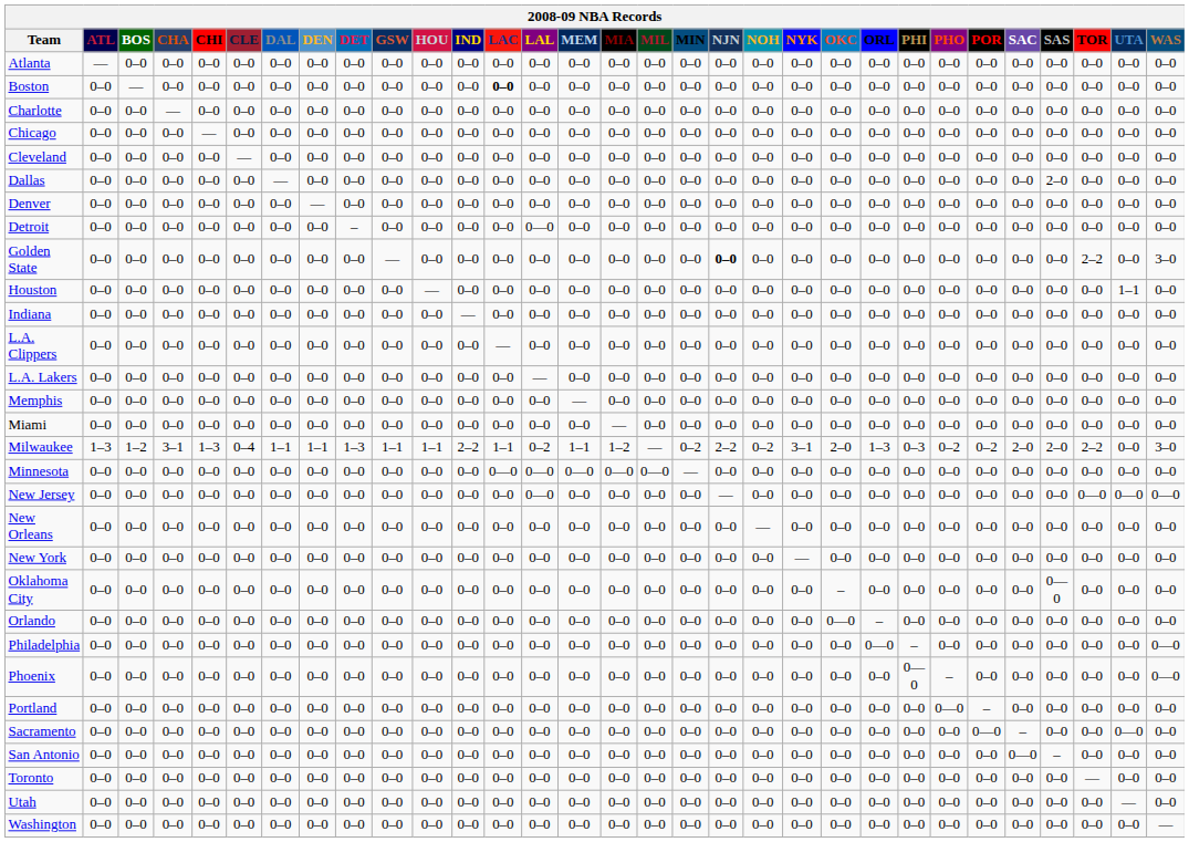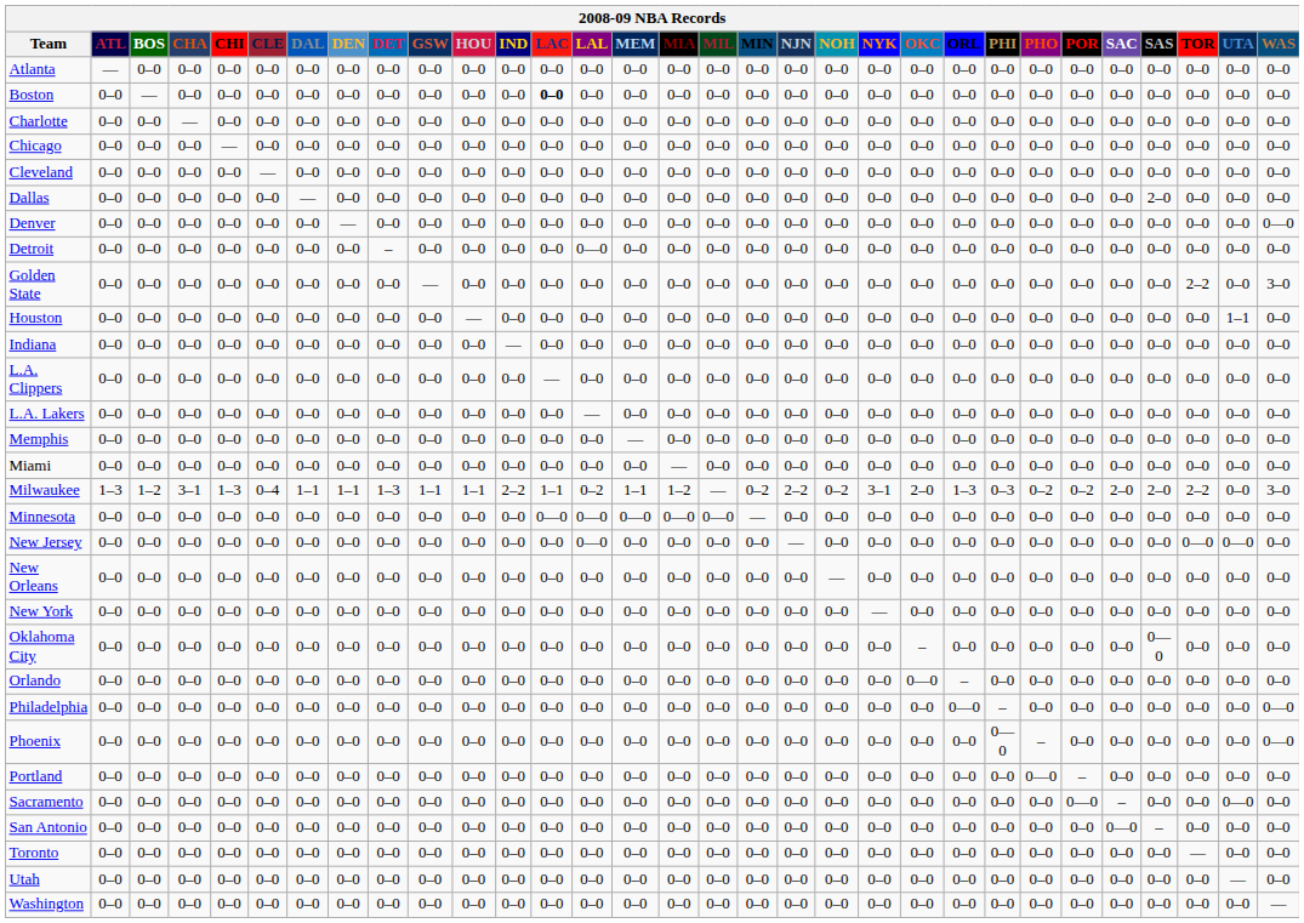Denver | WAS: 0–0 -> 0—0
Golden State | NJN: bold -> normal
New Jersey | WAS: 0—0 -> 0–0
